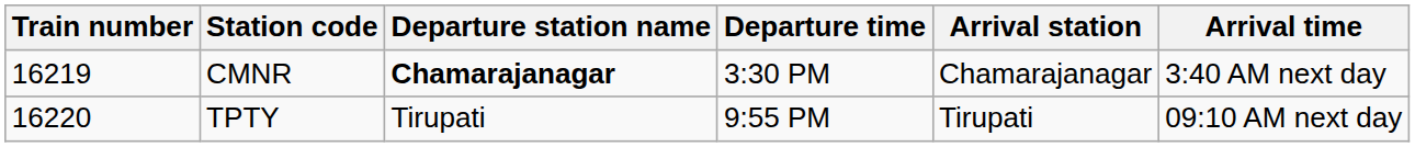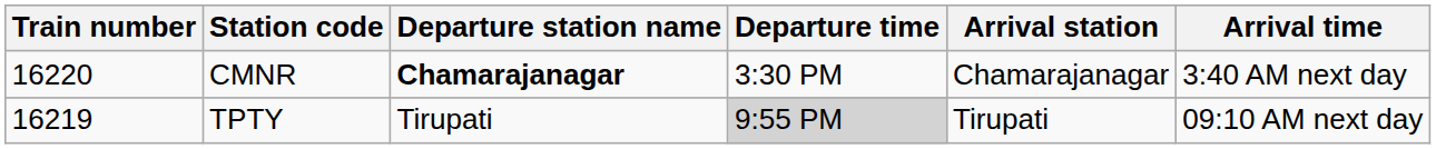CMNR | Train number: 16219 -> 16220
TPTY | Train number: 16220 -> 16219
TPTY | Departure time: no background -> lightgrey background
